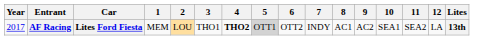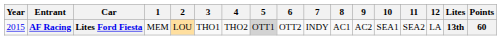+ column: Points | 60
AF Racing | Year: 2017 -> 2015
AF Racing | 4: bold -> normal
